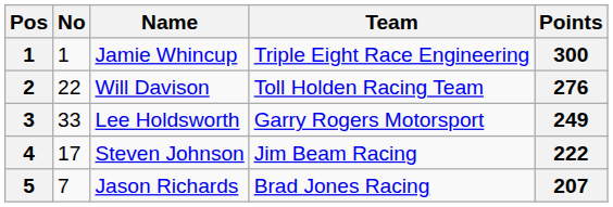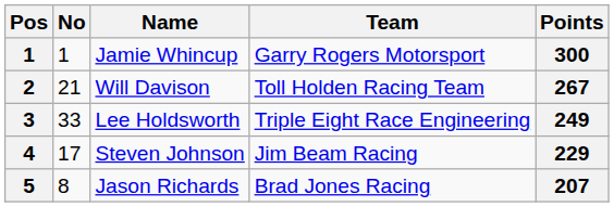Jamie Whincup | Team: Triple Eight Race Engineering -> Garry Rogers Motorsport
Will Davison | No: 22 -> 21
Will Davison | Points: 276 -> 267
Lee Holdsworth | Team: Garry Rogers Motorsport -> Triple Eight Race Engineering
Steven Johnson | Points: 222 -> 229
Jason Richards | No: 7 -> 8
